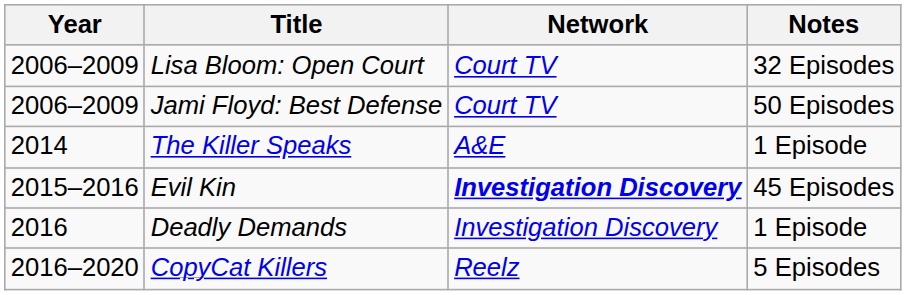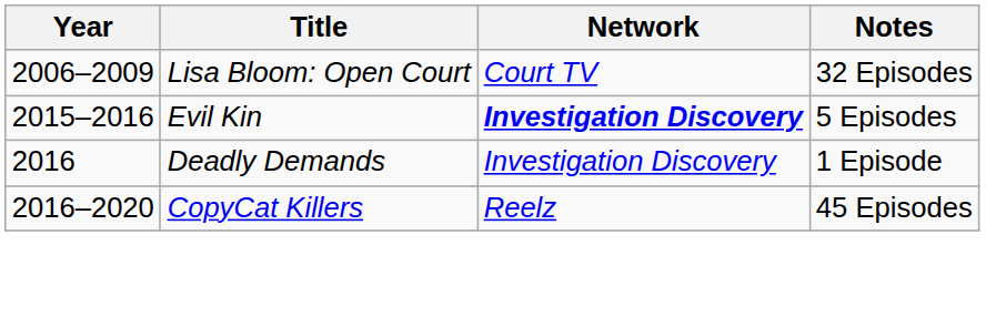- row: 2006–2009 | Jami Floyd: Best Defense | Court TV | 50 Episodes
- row: 2014 | The Killer Speaks | A&E | 1 Episode
Evil Kin | Notes: 45 Episodes -> 5 Episodes
CopyCat Killers | Notes: 5 Episodes -> 45 Episodes
